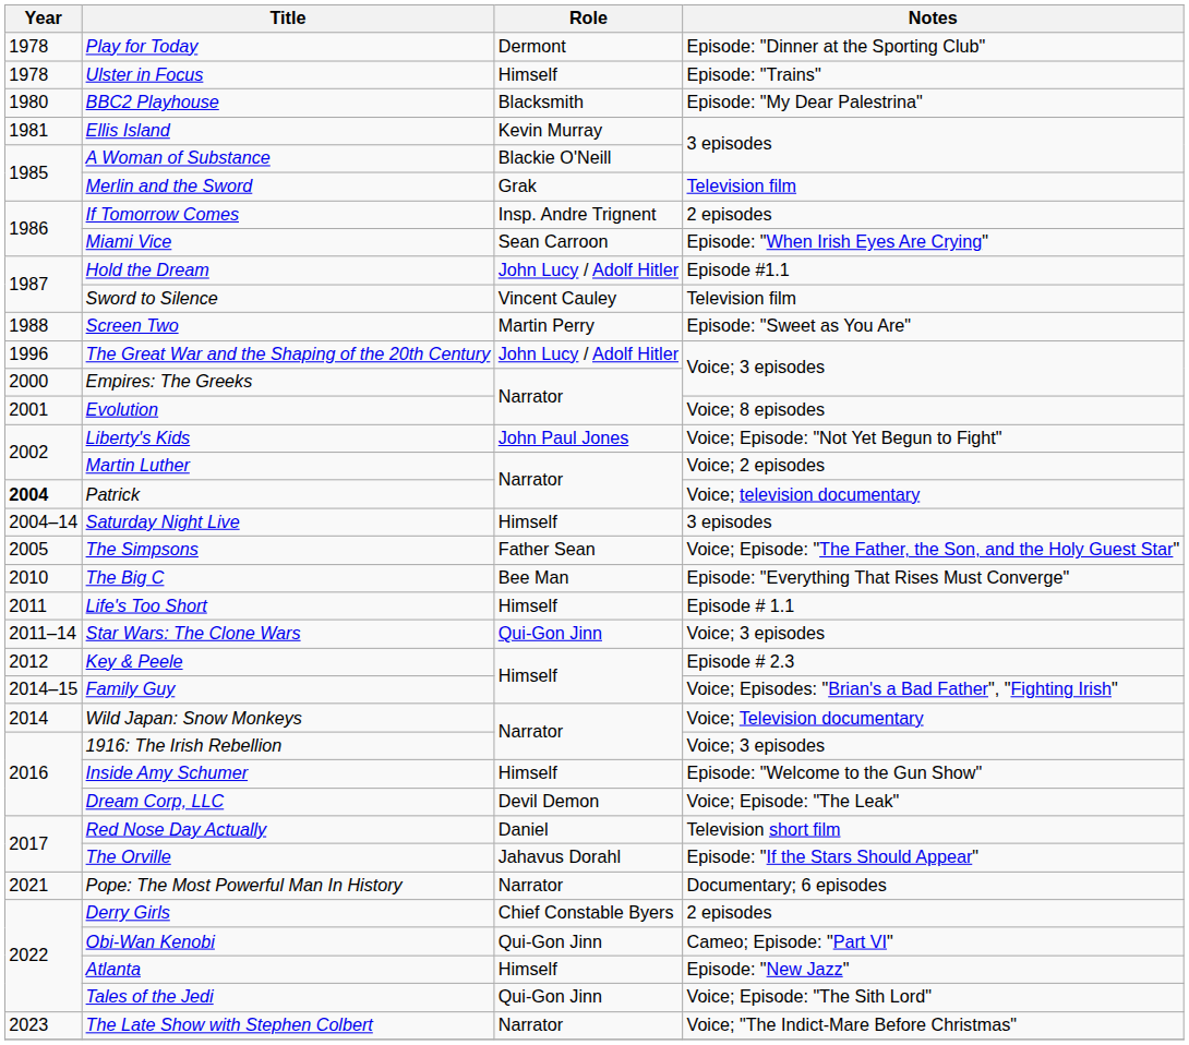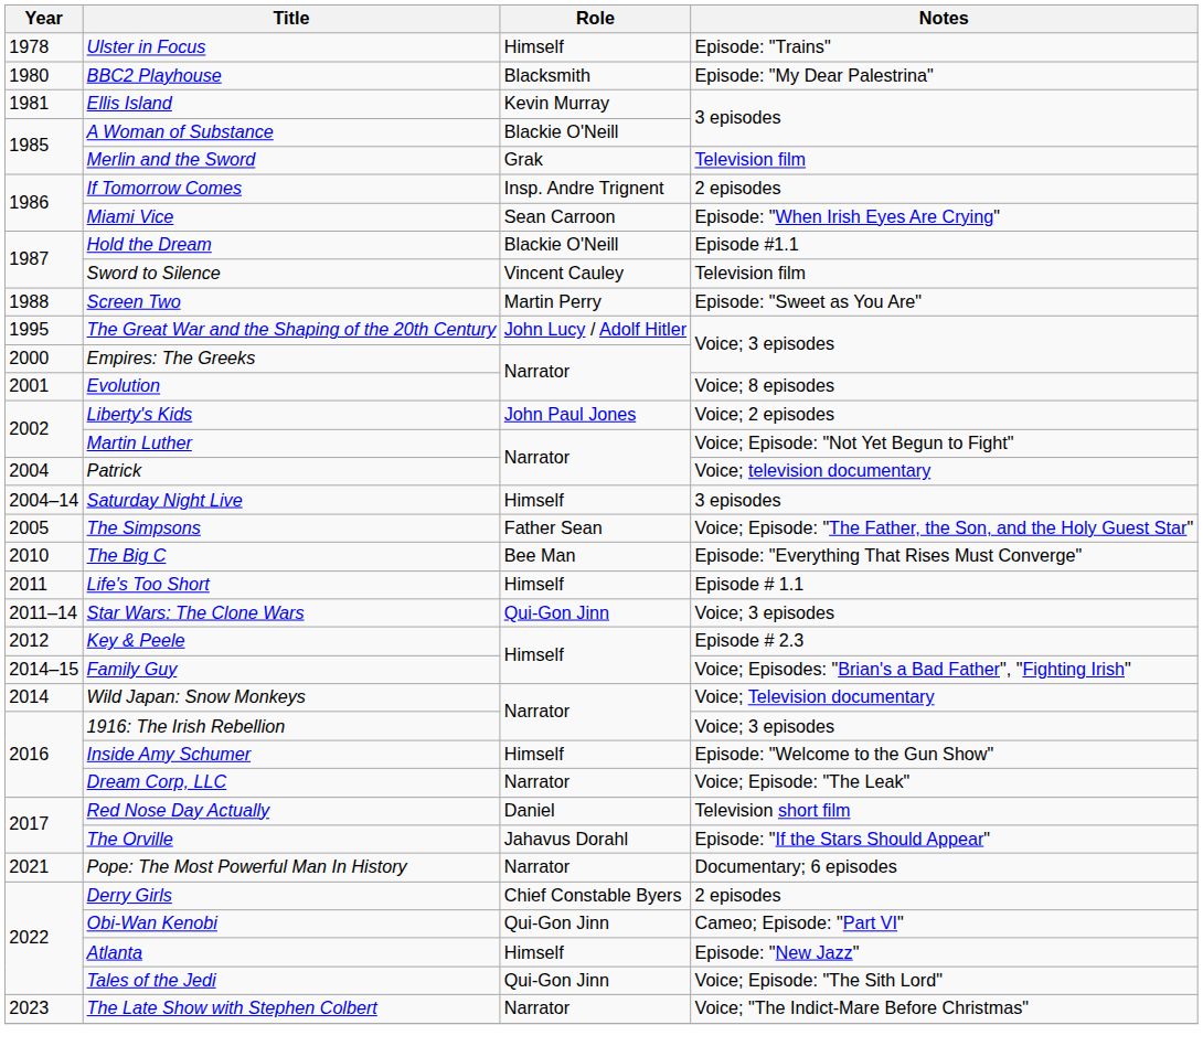- row: 1978 | Play for Today | Dermont | Episode: "Dinner at the Sporting Club"
Hold the Dream | Role: John Lucy / Adolf Hitler -> Blackie O'Neill
The Great War and the Shaping of the 20th Century | Year: 1996 -> 1995
Liberty's Kids | Notes: Voice; Episode: "Not Yet Begun to Fight" -> Voice; 2 episodes
Martin Luther | Notes: Voice; 2 episodes -> Voice; Episode: "Not Yet Begun to Fight"
Patrick | Year: bold -> normal
Dream Corp, LLC | Role: Devil Demon -> Narrator
